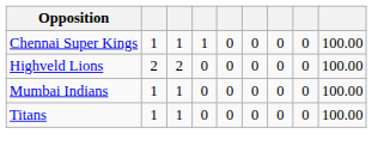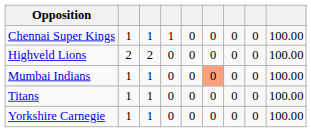Mumbai Indians | column 6: no background -> lightsalmon background
+ row: Yorkshire Carnegie | 1 | 1 | 0 | 0 | 0 | 0 | 0 | 100.00
